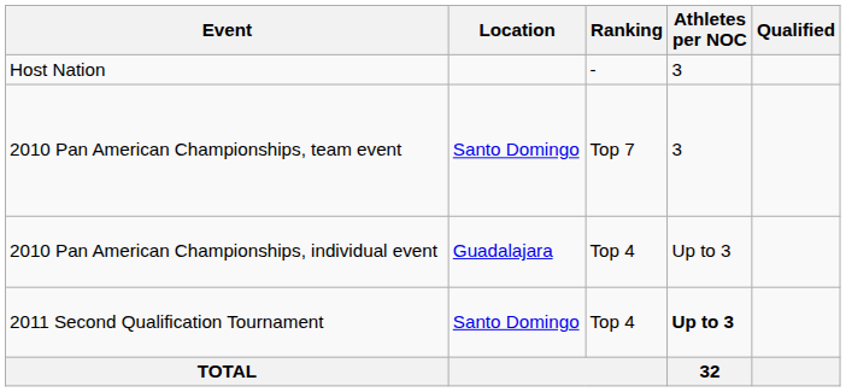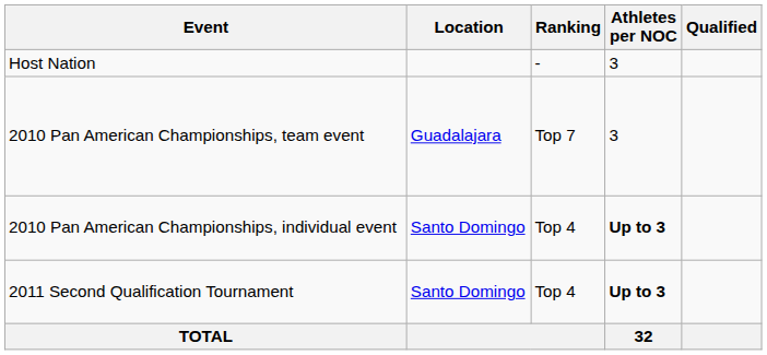2010 Pan American Championships, team event | Location: Santo Domingo -> Guadalajara
2010 Pan American Championships, individual event | Location: Guadalajara -> Santo Domingo
2010 Pan American Championships, individual event | Athletes per NOC: normal -> bold
